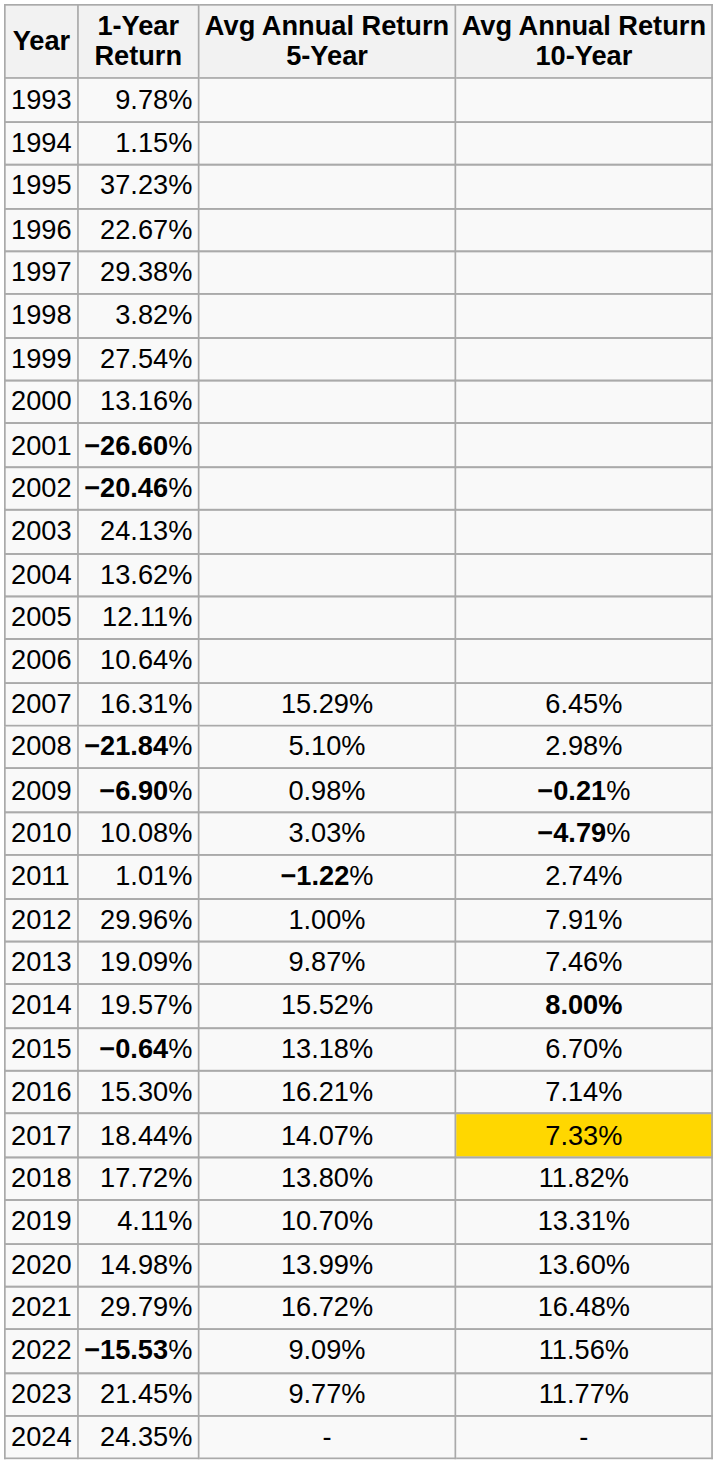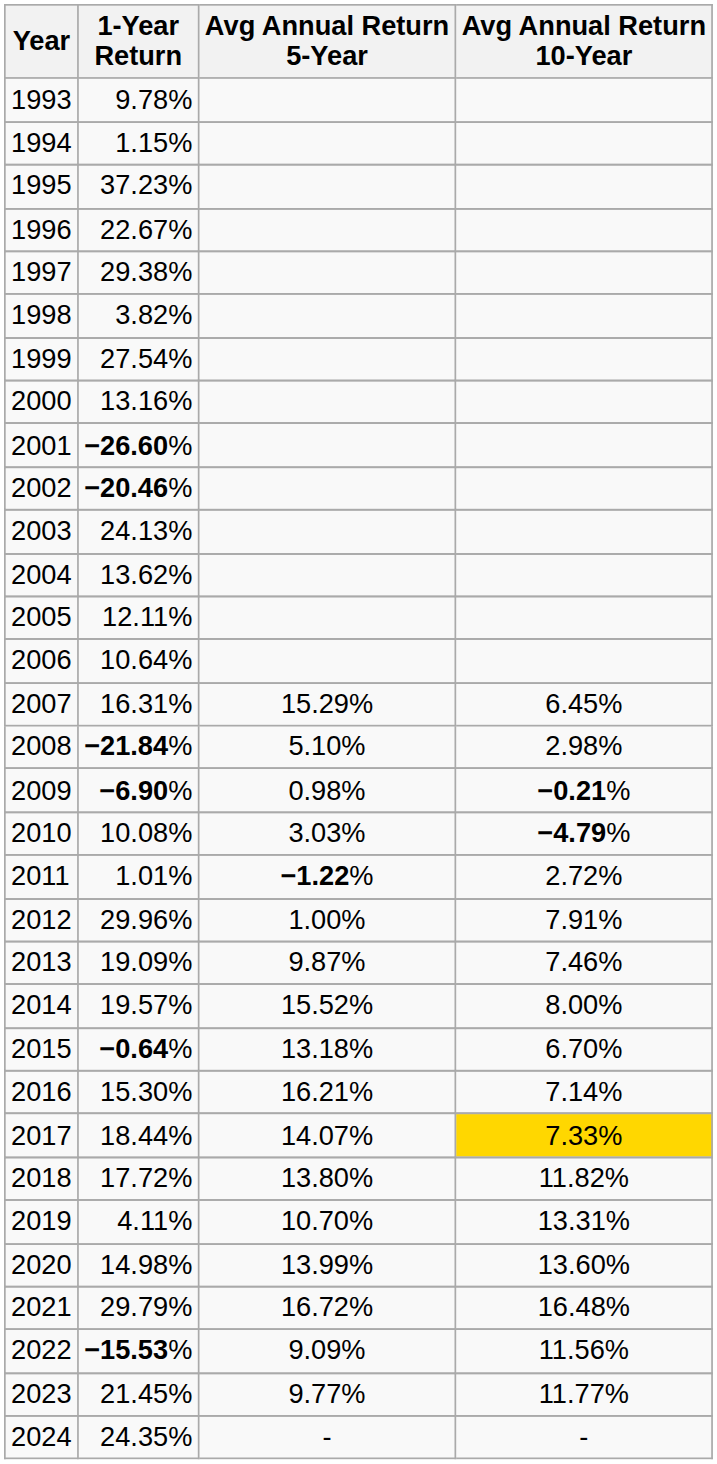2011 | Avg Annual Return 10-Year: 2.74% -> 2.72%
2014 | Avg Annual Return 10-Year: bold -> normal
